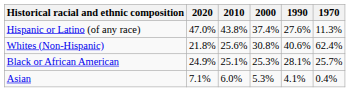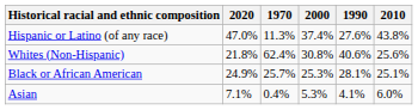columns swapped: 2010 <-> 1970
